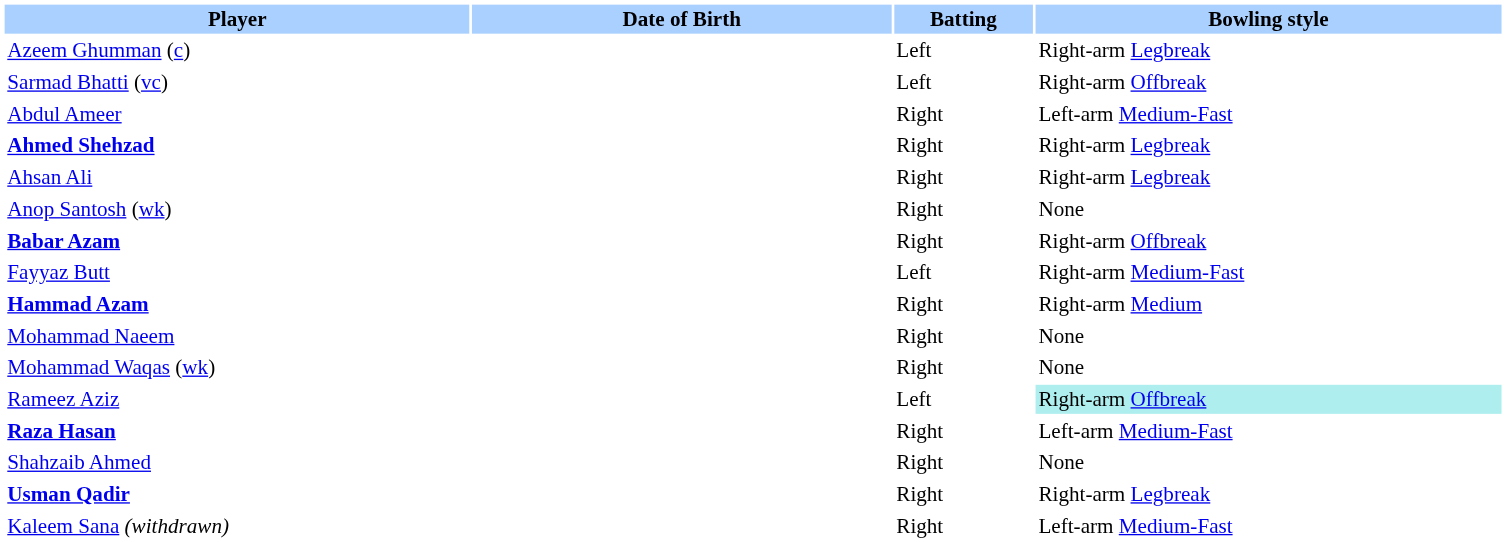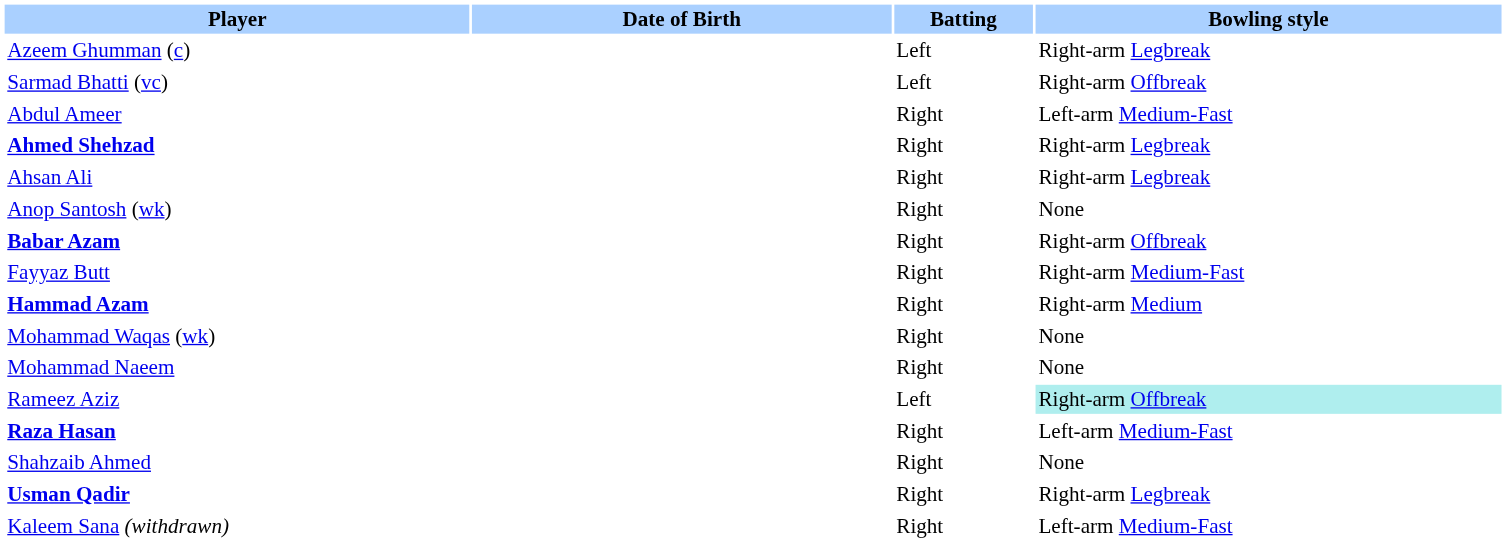Fayyaz Butt | Batting: Left -> Right
rows swapped: Mohammad Naeem <-> Mohammad Waqas (wk)
